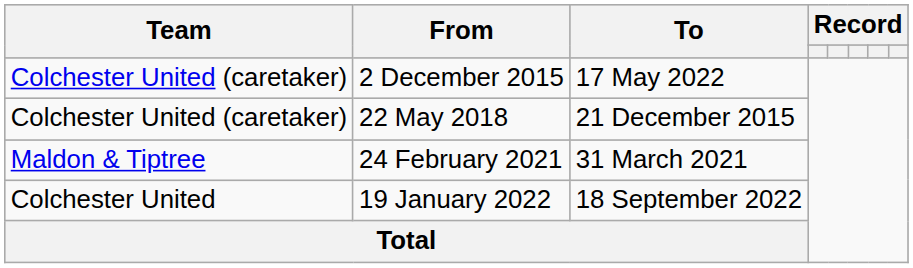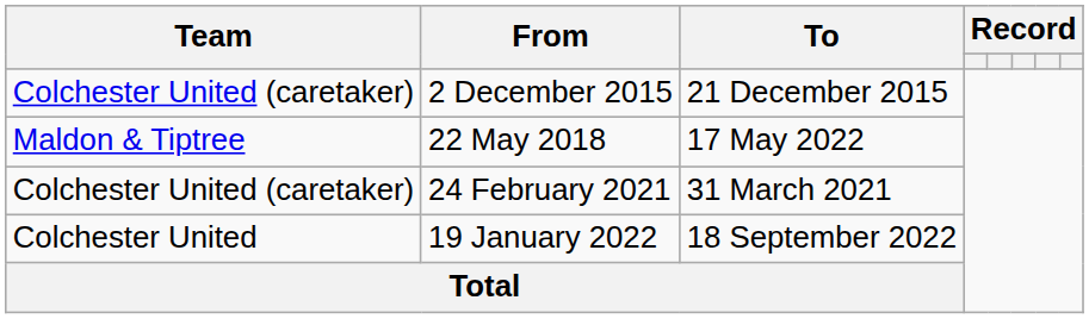2 December 2015 | To: 17 May 2022 -> 21 December 2015
22 May 2018 | Team: Colchester United (caretaker) -> Maldon & Tiptree
22 May 2018 | To: 21 December 2015 -> 17 May 2022
24 February 2021 | Team: Maldon & Tiptree -> Colchester United (caretaker)
